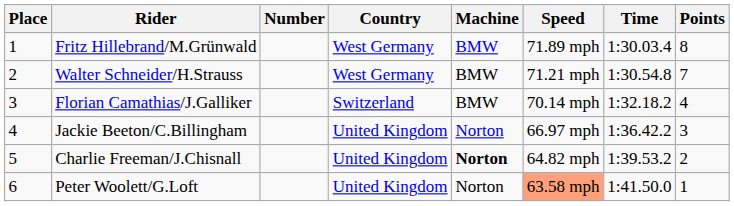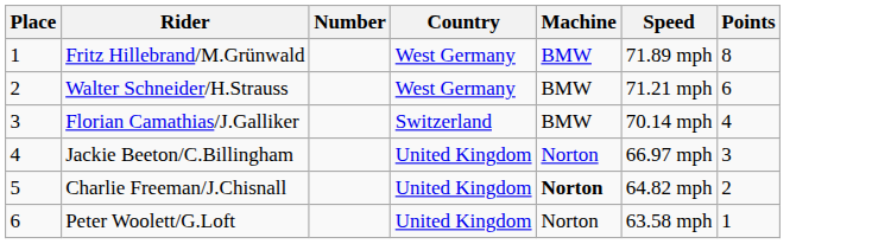- column: Time | 1:30.03.4 | 1:30.54.8 | 1:32.18.2 | 1:36.42.2 | 1:39.53.2 | 1:41.50.0
Walter Schneider/H.Strauss | Points: 7 -> 6
Peter Woolett/G.Loft | Speed: lightsalmon background -> no background
